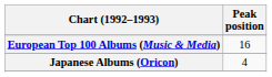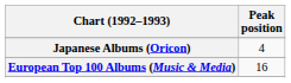rows swapped: European Top 100 Albums (Music & Media) <-> Japanese Albums (Oricon)
